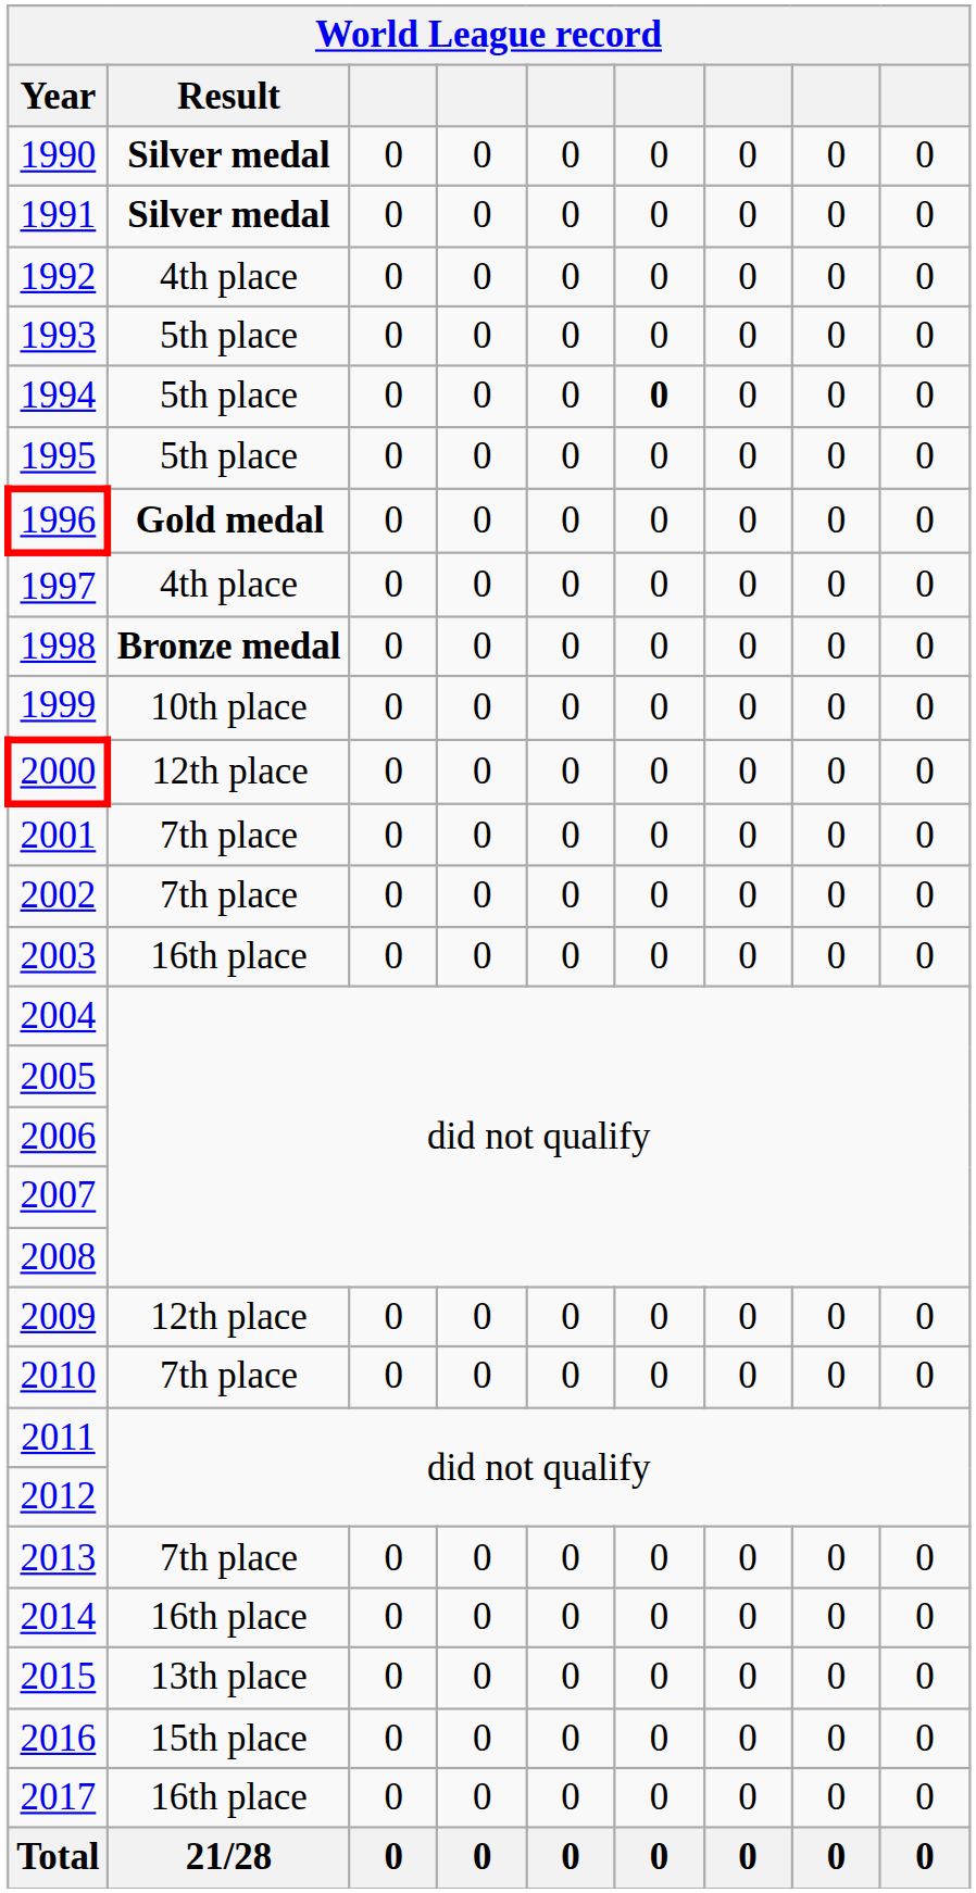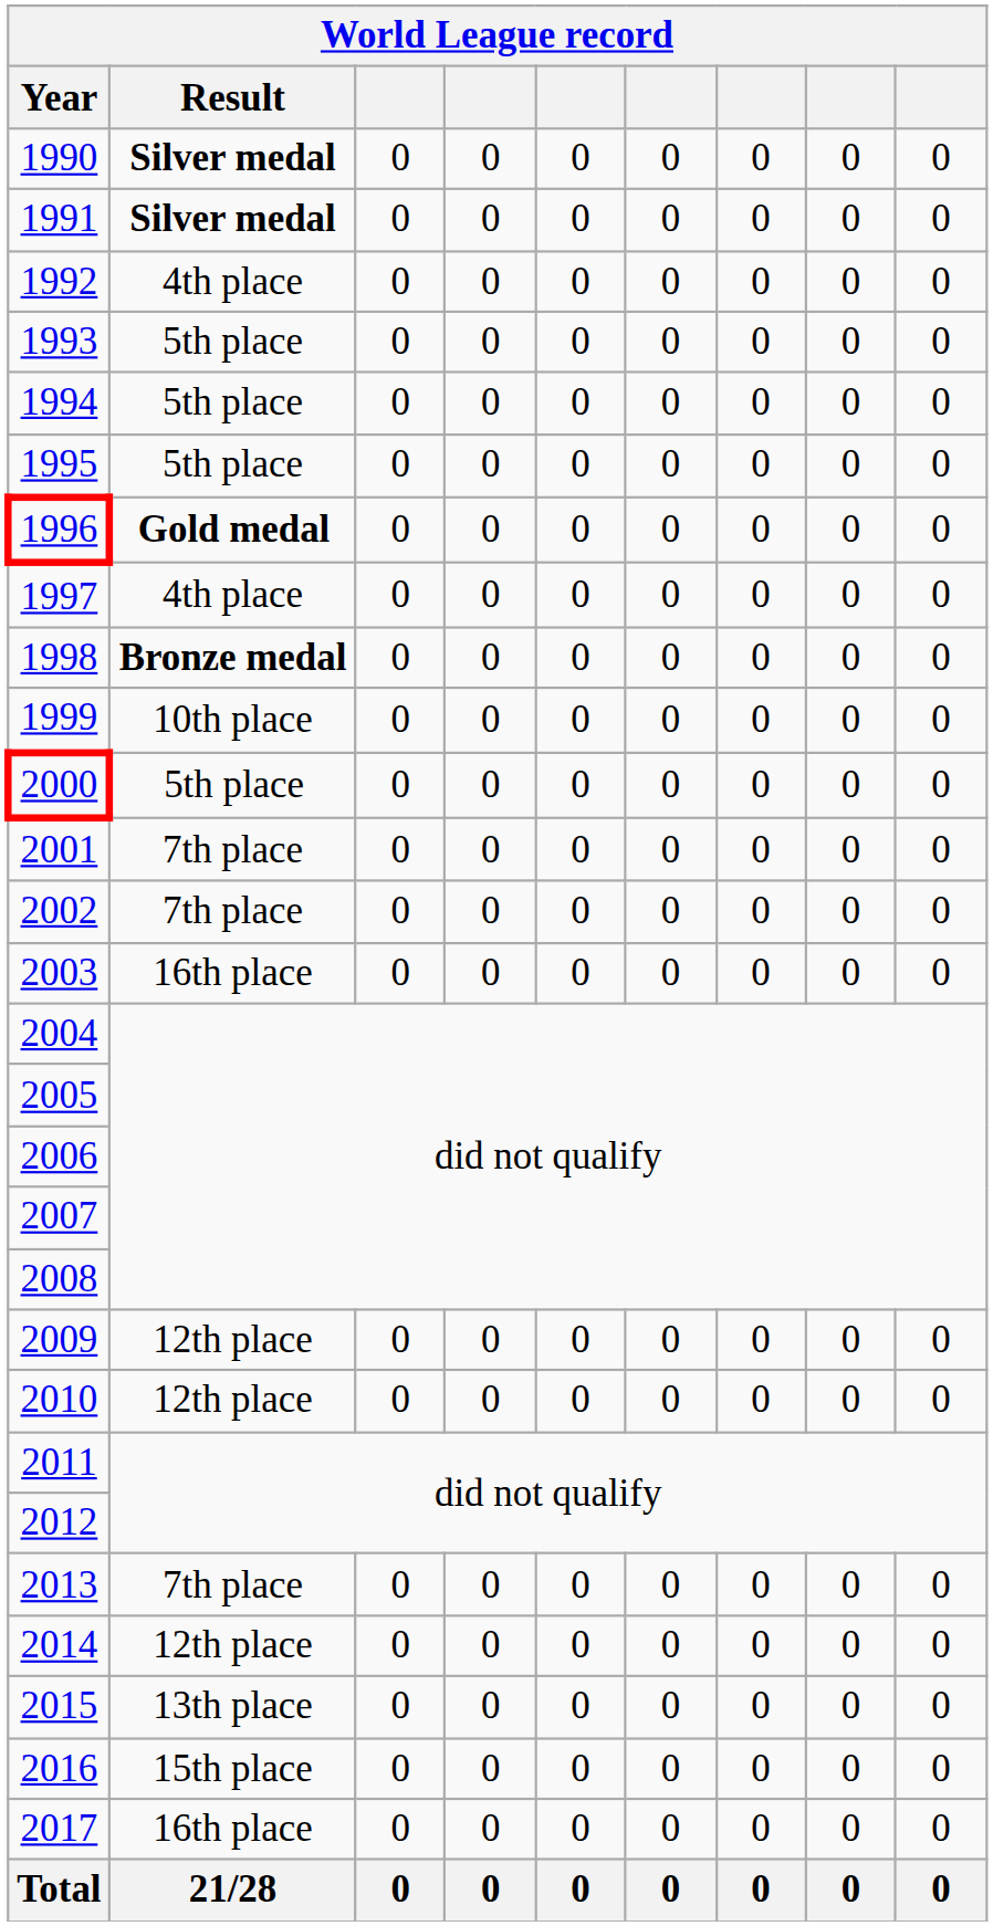1994 | column 6: bold -> normal
2000 | Result: 12th place -> 5th place
2010 | Result: 7th place -> 12th place
2014 | Result: 16th place -> 12th place
